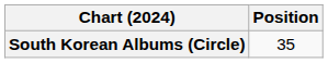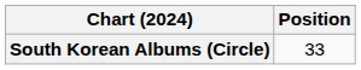South Korean Albums (Circle) | Position: 35 -> 33
